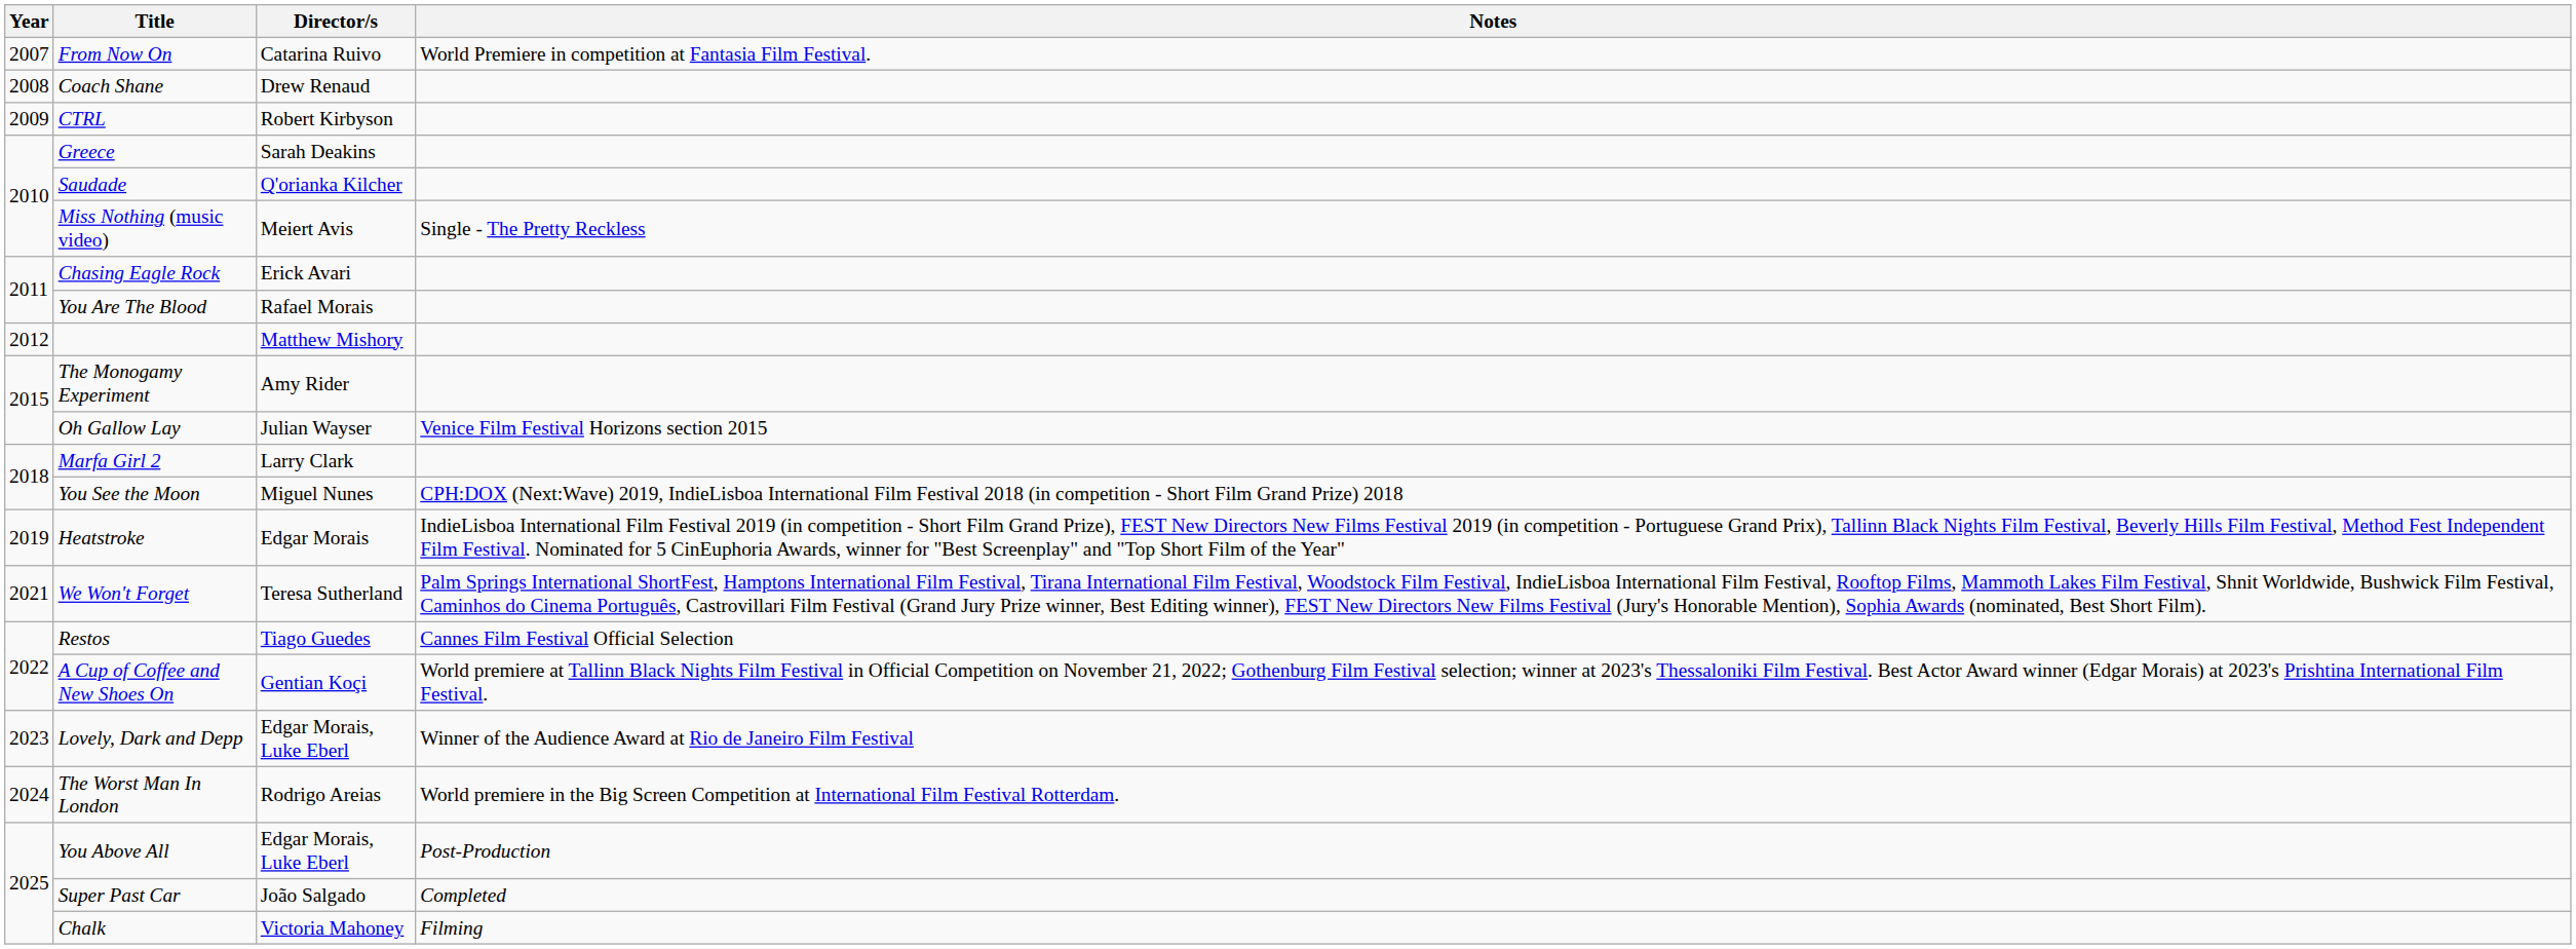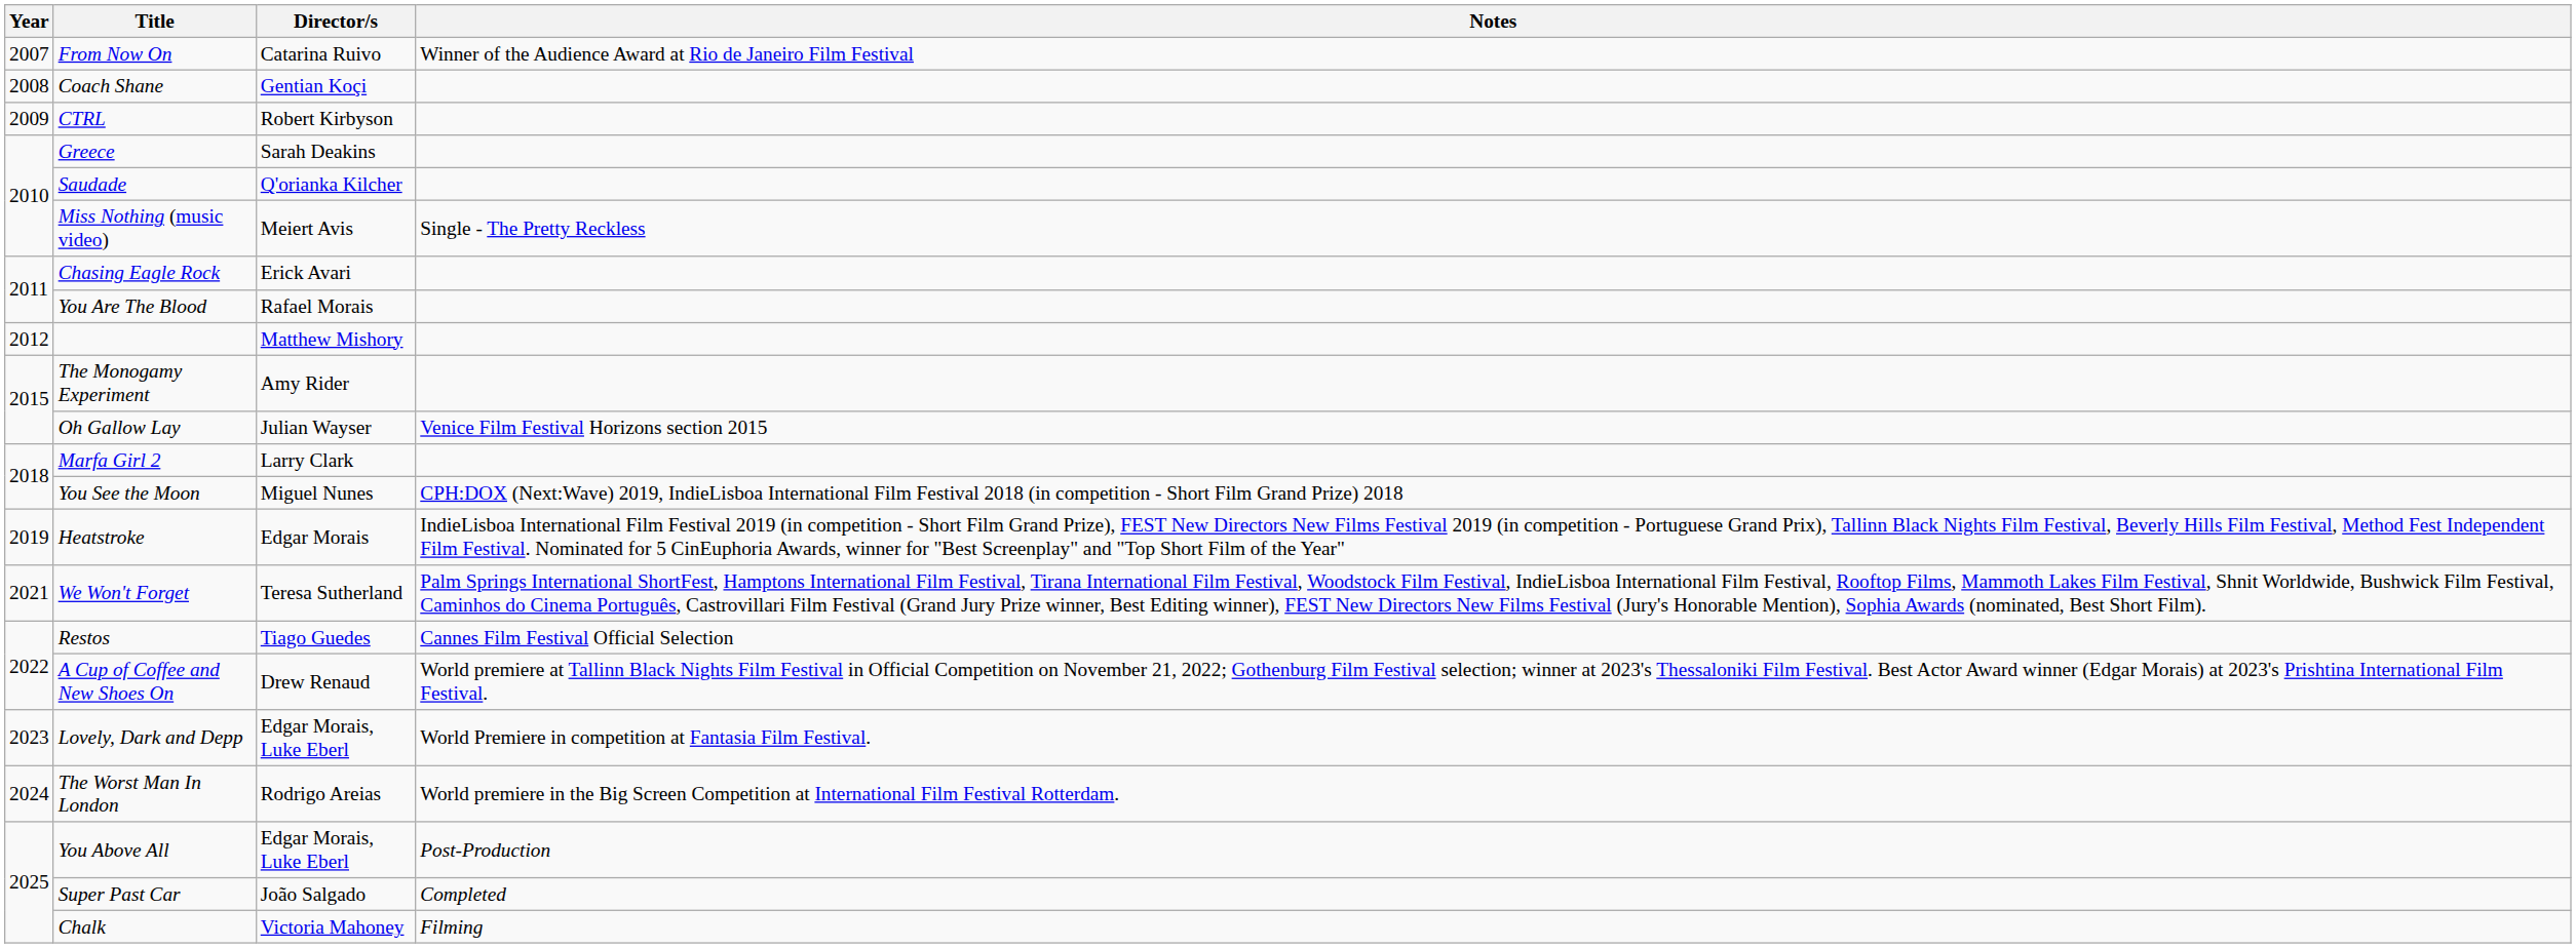From Now On | Notes: World Premiere in competition at Fantasia Film Festival. -> Winner of the Audience Award at Rio de Janeiro Film Festival
Coach Shane | Director/s: Drew Renaud -> Gentian Koçi
A Cup of Coffee and New Shoes On | Director/s: Gentian Koçi -> Drew Renaud
Lovely, Dark and Depp | Notes: Winner of the Audience Award at Rio de Janeiro Film Festival -> World Premiere in competition at Fantasia Film Festival.
